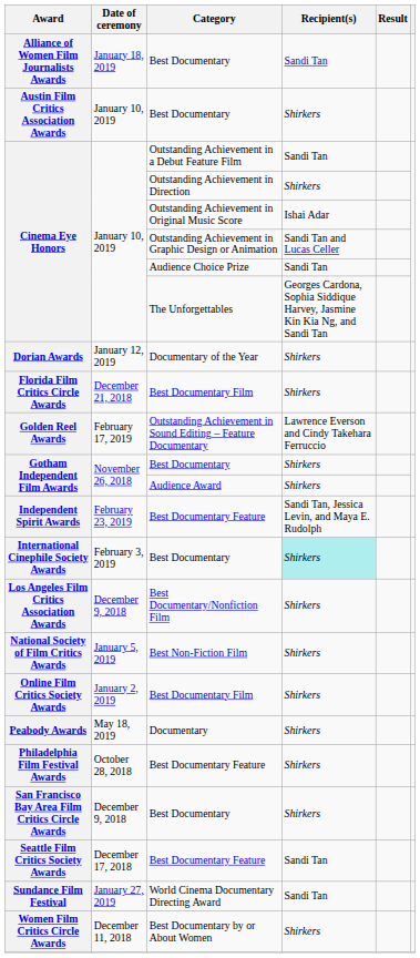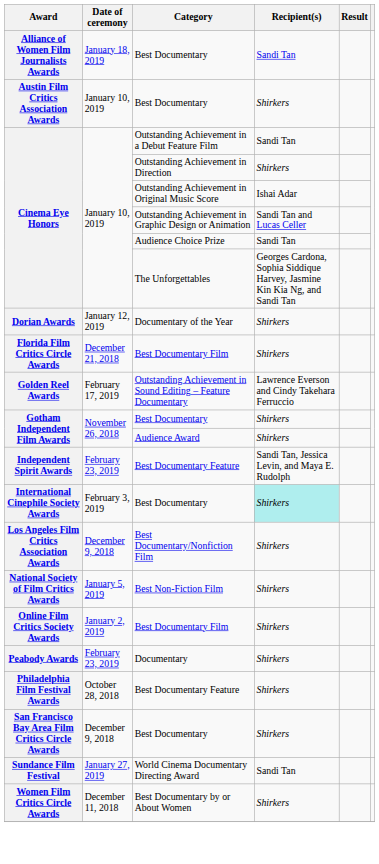Peabody Awards | Date of ceremony: May 18, 2019 -> February 23, 2019
- row: Seattle Film Critics Society Awards | December 17, 2018 | Best Documentary Feature | Sandi Tan
